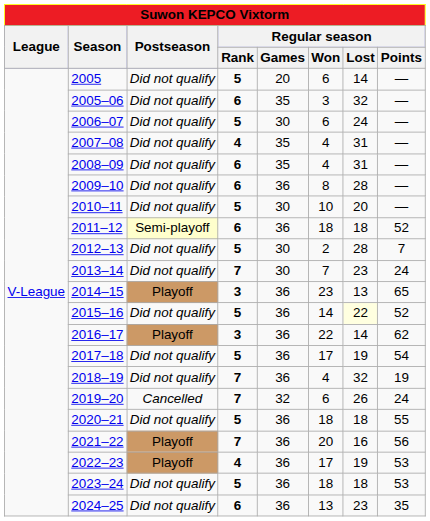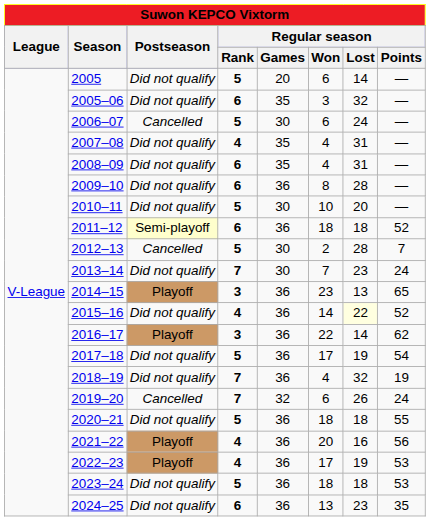2006–07 | Postseason: Did not qualify -> Cancelled
2012–13 | Postseason: Did not qualify -> Cancelled
2015–16 | Regular season / Rank: 5 -> 4
2021–22 | Regular season / Rank: 7 -> 4
